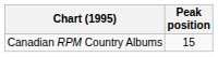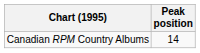Canadian RPM Country Albums | Peak position: 15 -> 14
